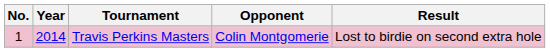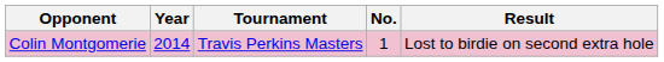columns swapped: No. <-> Opponent
